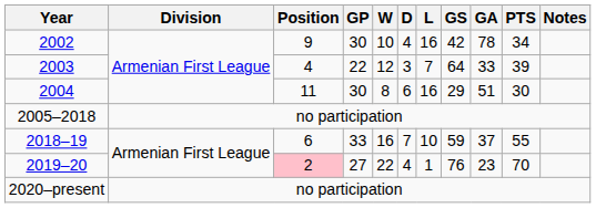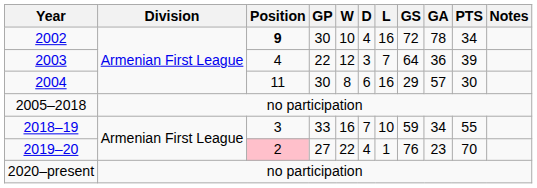2002 | Position: normal -> bold
2002 | GS: 42 -> 72
2003 | GA: 33 -> 36
2004 | GA: 51 -> 57
2018–19 | Position: 6 -> 3
2018–19 | GA: 37 -> 34
